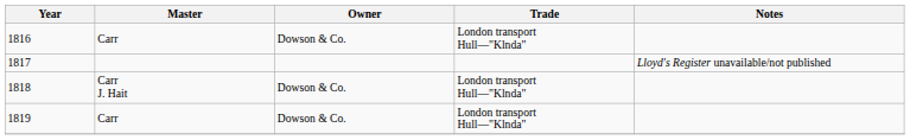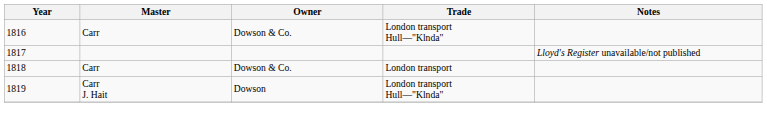1818 | Master: Carr J. Hait -> Carr
1818 | Trade: London transport Hull—"Klnda" -> London transport
1819 | Master: Carr -> Carr J. Hait
1819 | Owner: Dowson & Co. -> Dowson
